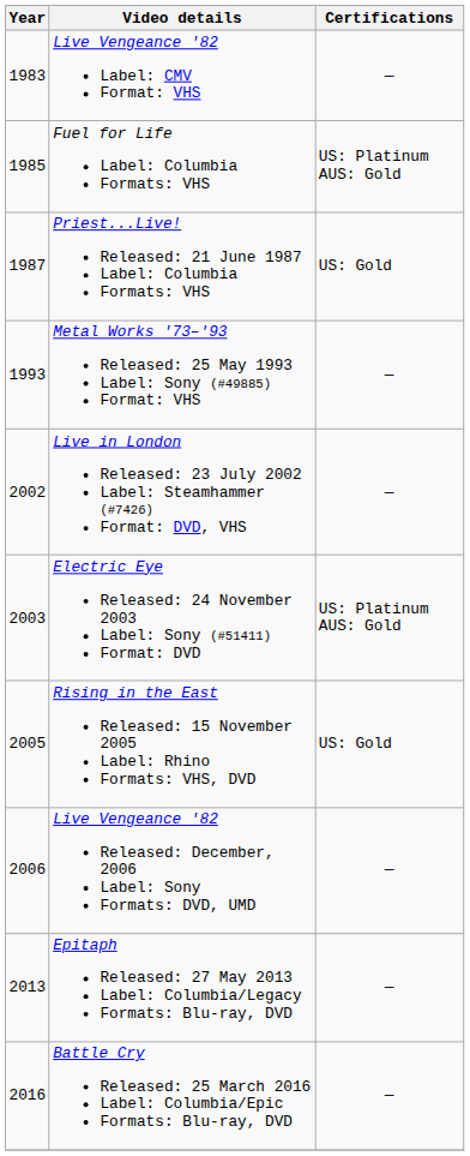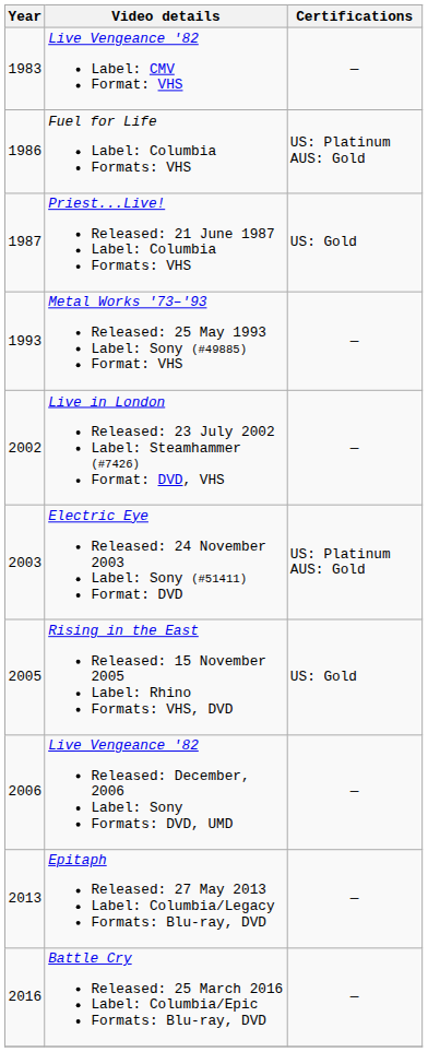Fuel for Life Label: Columbia Formats: VHS | Year: 1985 -> 1986
